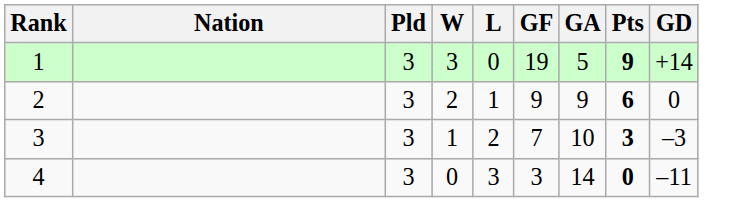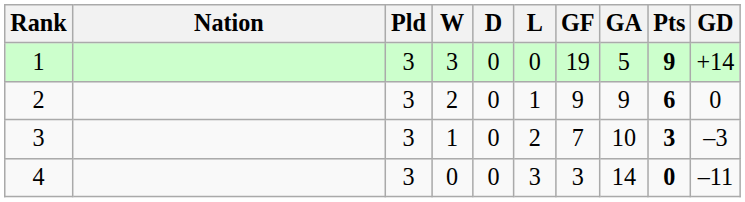+ column: D | 0 | 0 | 0 | 0
